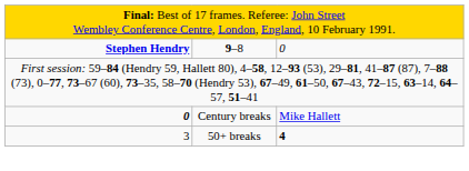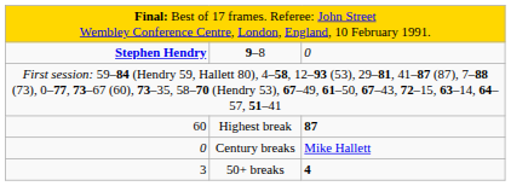+ row: 60 | Highest break | 87
Century breaks | column 1: bold -> normal
